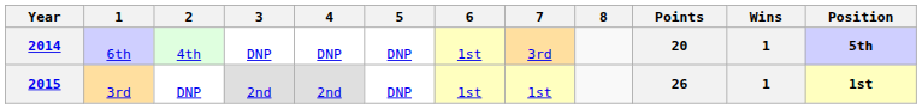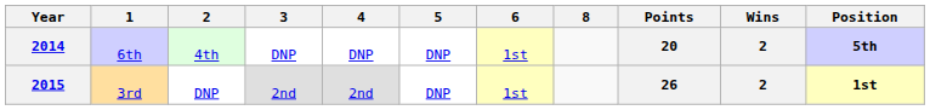- column: 7 | 3rd | 1st
2014 | Wins: 1 -> 2
2015 | Wins: 1 -> 2
